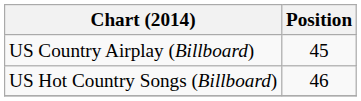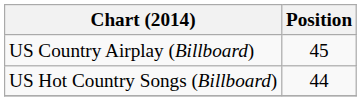US Hot Country Songs (Billboard) | Position: 46 -> 44
